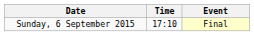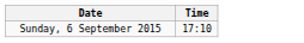- column: Event | Final
